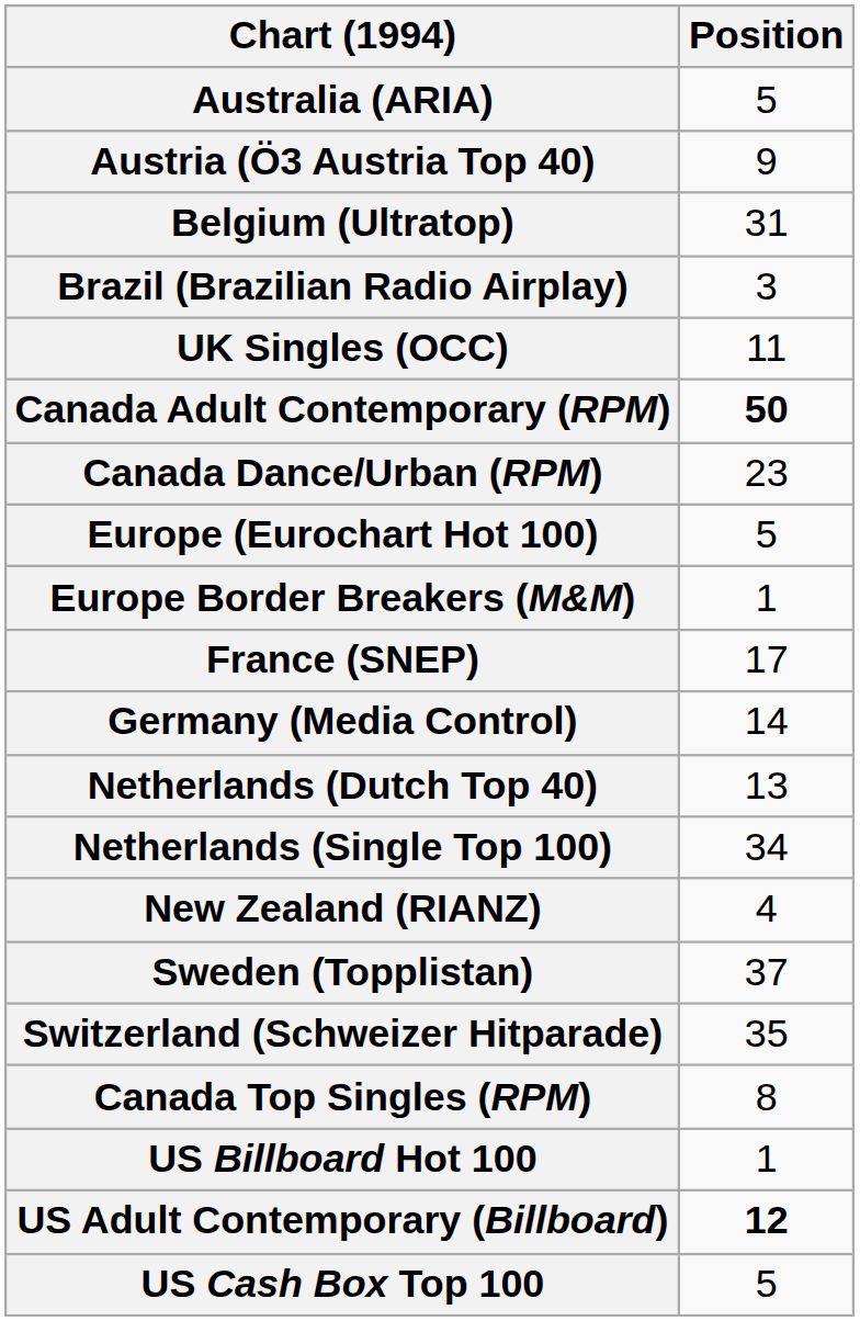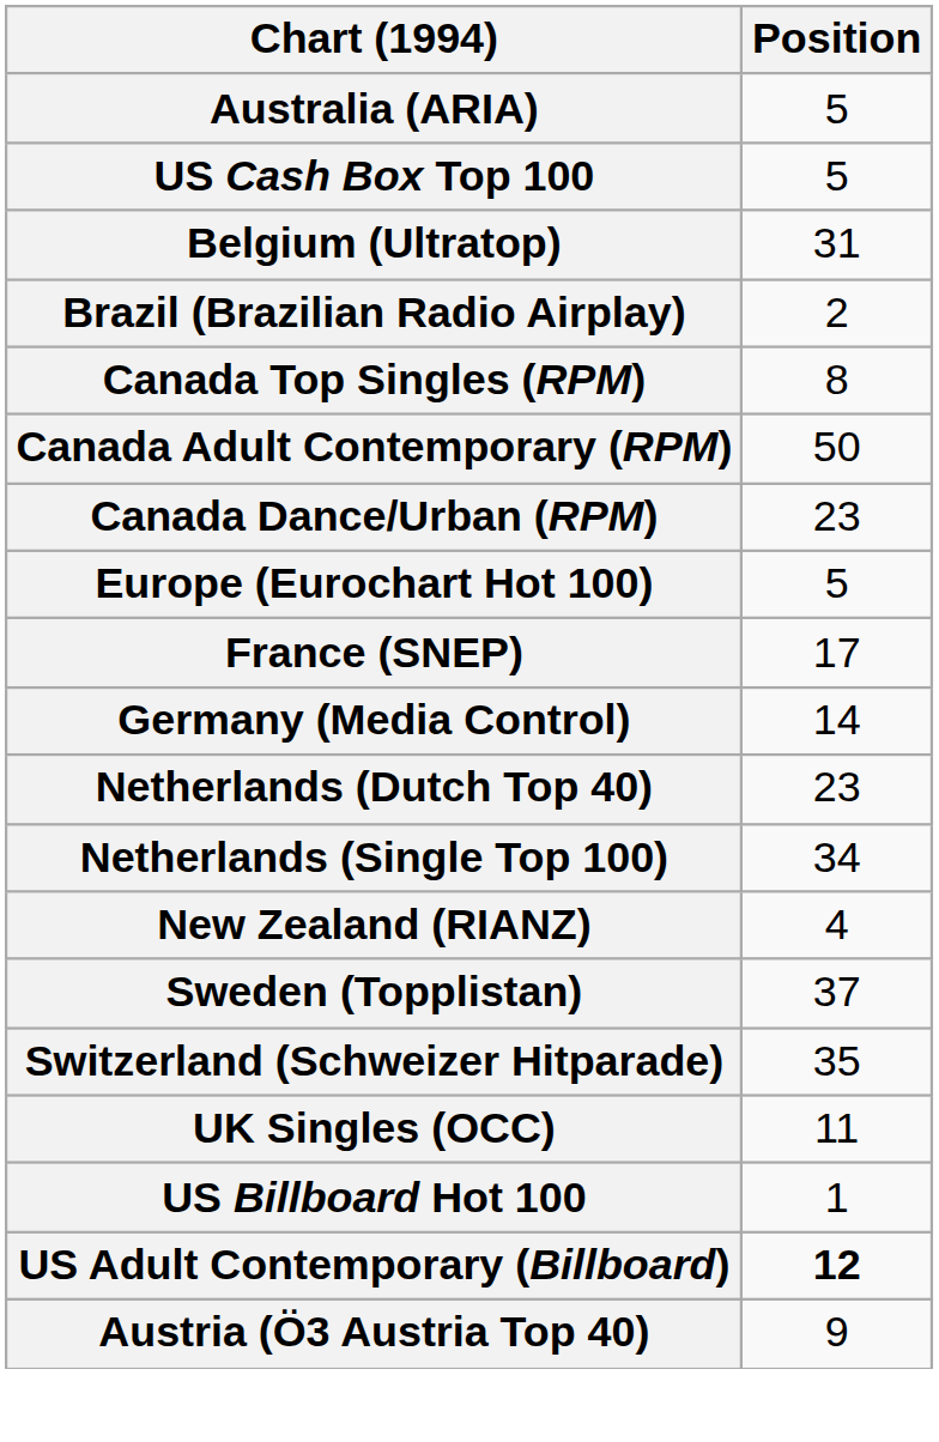rows swapped: Austria (Ö3 Austria Top 40) <-> US Cash Box Top 100
Brazil (Brazilian Radio Airplay) | Position: 3 -> 2
rows swapped: Canada Top Singles (RPM) <-> UK Singles (OCC)
Canada Adult Contemporary (RPM) | Position: bold -> normal
- row: Europe Border Breakers (M&M) | 1
Netherlands (Dutch Top 40) | Position: 13 -> 23
